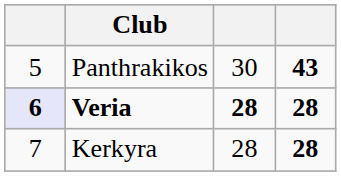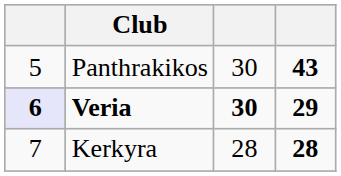Veria | column 3: 28 -> 30
Veria | column 4: 28 -> 29
